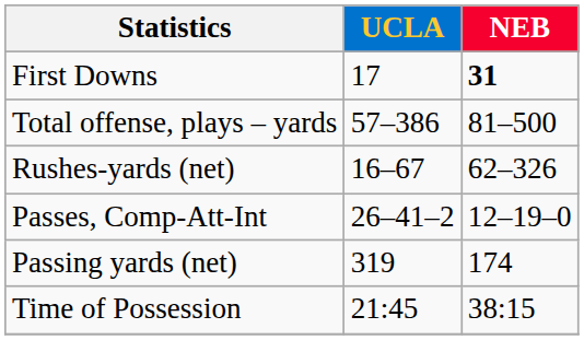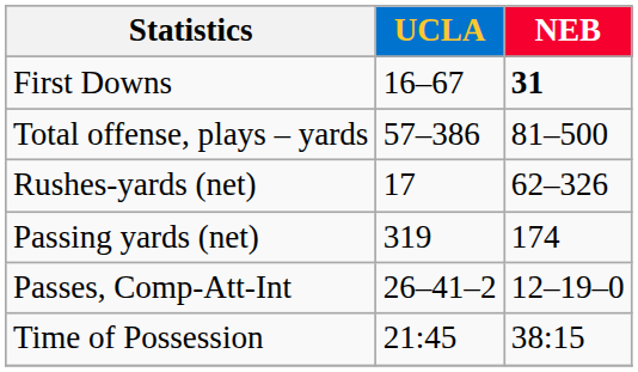First Downs | UCLA: 17 -> 16–67
Rushes-yards (net) | UCLA: 16–67 -> 17
rows swapped: Passing yards (net) <-> Passes, Comp-Att-Int
